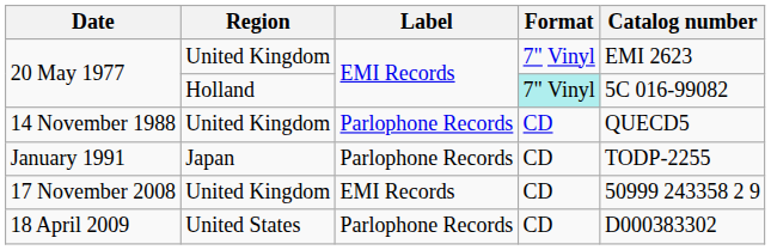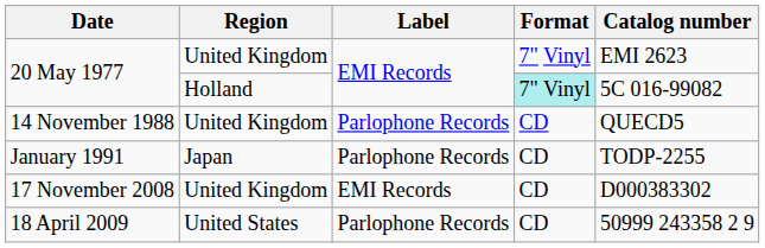17 November 2008 | Catalog number: 50999 243358 2 9 -> D000383302
18 April 2009 | Catalog number: D000383302 -> 50999 243358 2 9
